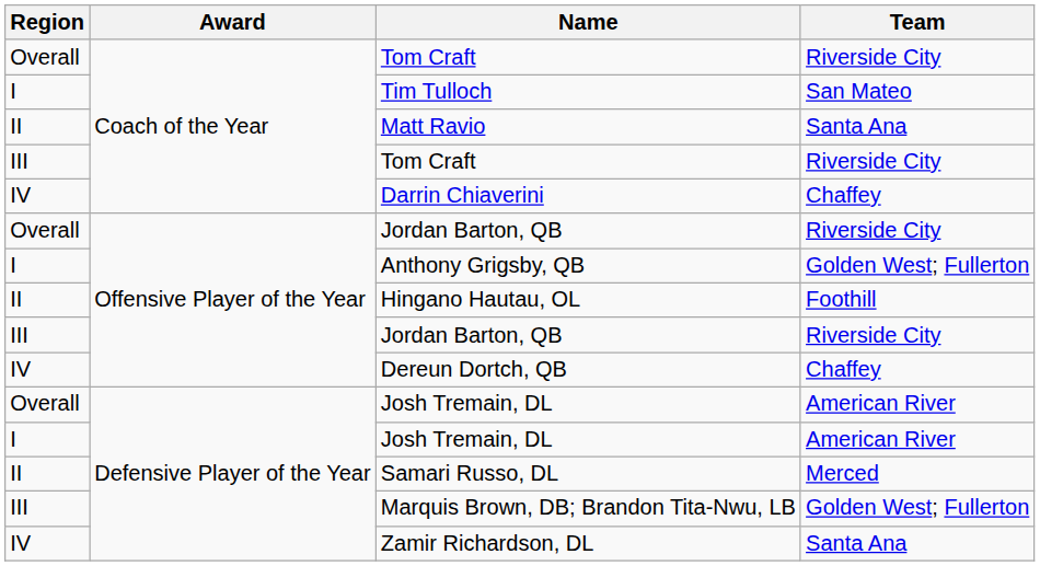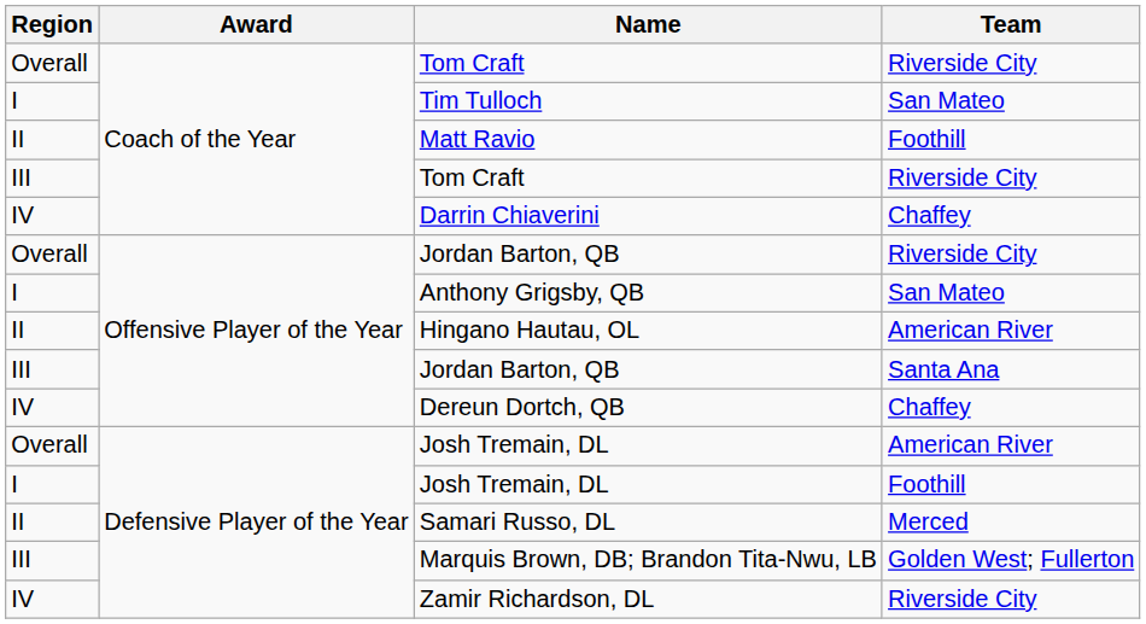Matt Ravio | Team: Santa Ana -> Foothill
Anthony Grigsby, QB | Team: Golden West; Fullerton -> San Mateo
Hingano Hautau, OL | Team: Foothill -> American River
III / Jordan Barton, QB | Team: Riverside City -> Santa Ana
I / Josh Tremain, DL | Team: American River -> Foothill
Zamir Richardson, DL | Team: Santa Ana -> Riverside City
